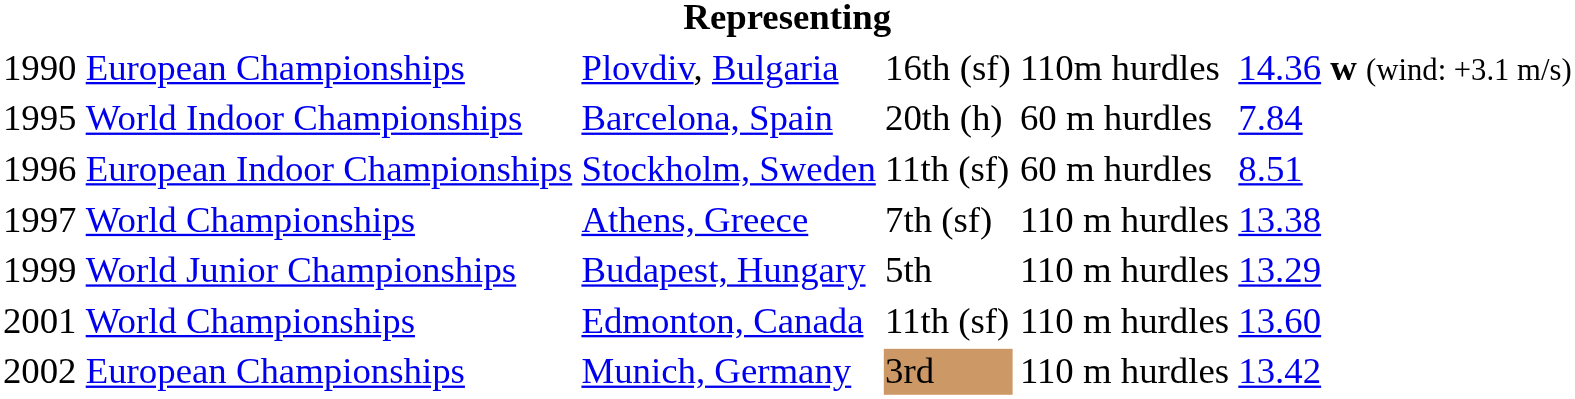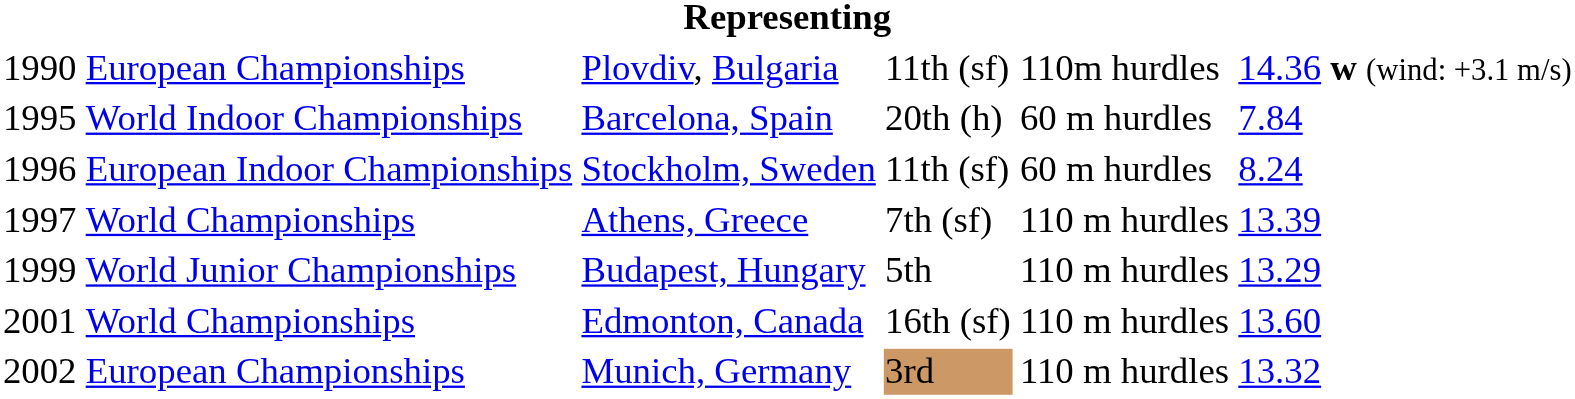Plovdiv, Bulgaria | column 4: 16th (sf) -> 11th (sf)
Stockholm, Sweden | column 6: 8.51 -> 8.24
Athens, Greece | column 6: 13.38 -> 13.39
Edmonton, Canada | column 4: 11th (sf) -> 16th (sf)
Munich, Germany | column 6: 13.42 -> 13.32
